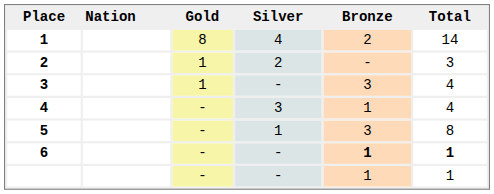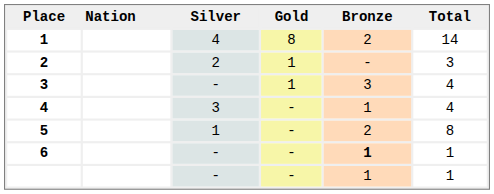columns swapped: Gold <-> Silver
5 | Bronze: 3 -> 2
6 | Total: bold -> normal
